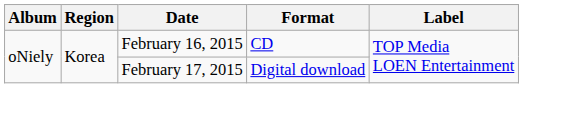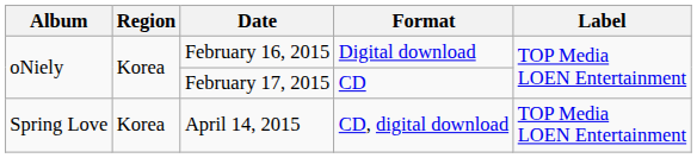February 16, 2015 | Format: CD -> Digital download
February 17, 2015 | Format: Digital download -> CD
+ row: Spring Love | Korea | April 14, 2015 | CD, digital download | TOP Media LOEN Entertainment
